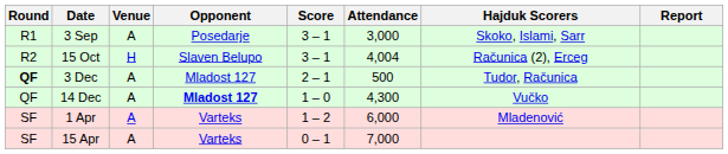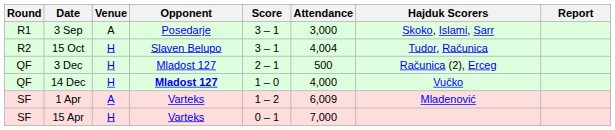15 Oct | Hajduk Scorers: Računica (2), Erceg -> Tudor, Računica
3 Dec | Round: bold -> normal
3 Dec | Venue: A -> H
3 Dec | Hajduk Scorers: Tudor, Računica -> Računica (2), Erceg
14 Dec | Venue: A -> H
14 Dec | Attendance: 4,300 -> 4,000
1 Apr | Attendance: 6,000 -> 6,009
15 Apr | Venue: A -> H
